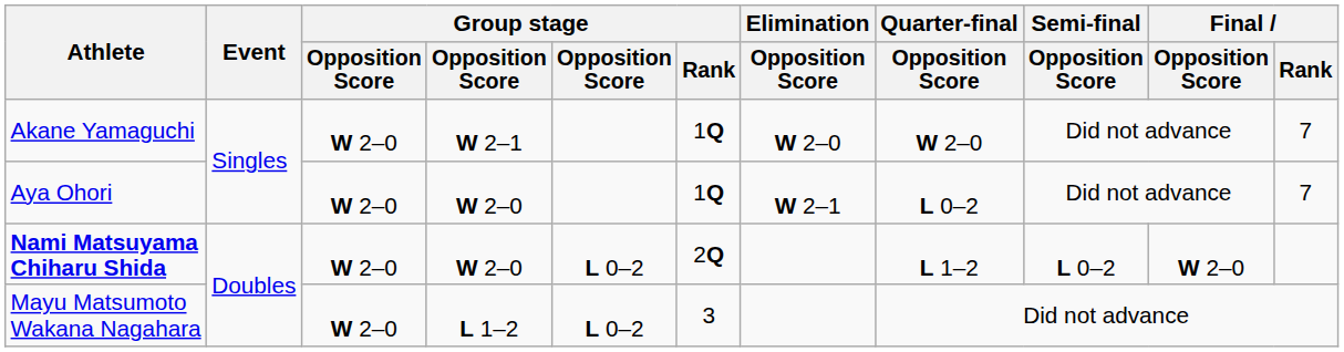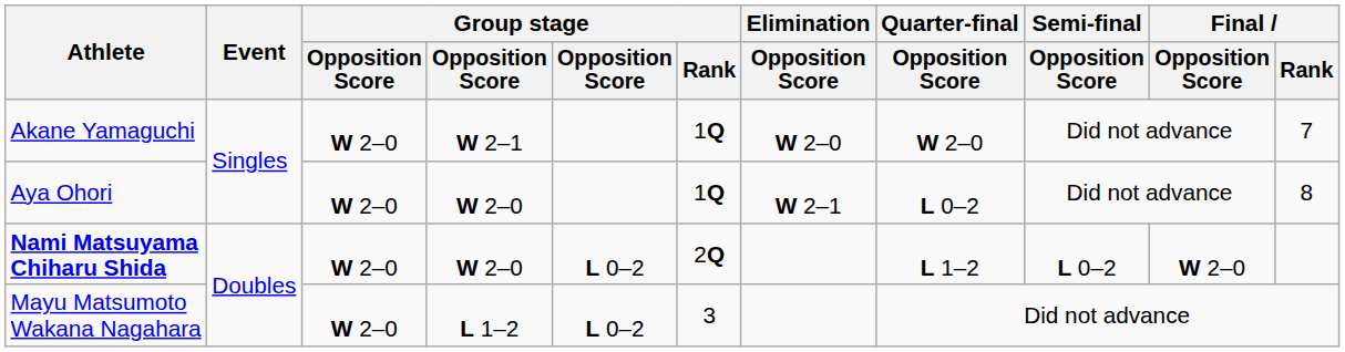Aya Ohori | Final / Rank: 7 -> 8
